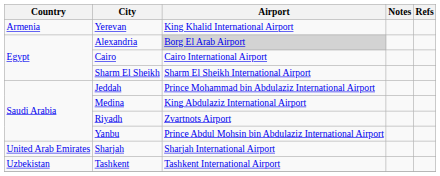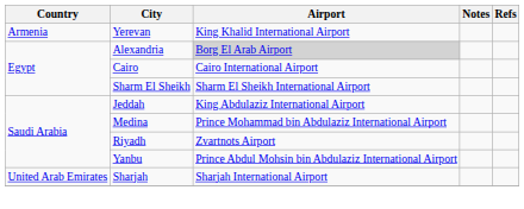Jeddah | Airport: Prince Mohammad bin Abdulaziz International Airport -> King Abdulaziz International Airport
Medina | Airport: King Abdulaziz International Airport -> Prince Mohammad bin Abdulaziz International Airport
- row: Uzbekistan | Tashkent | Tashkent International Airport
